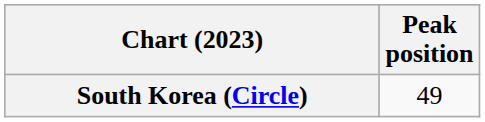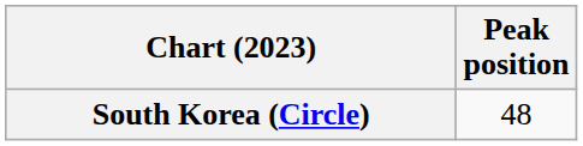South Korea (Circle) | Peak position: 49 -> 48
